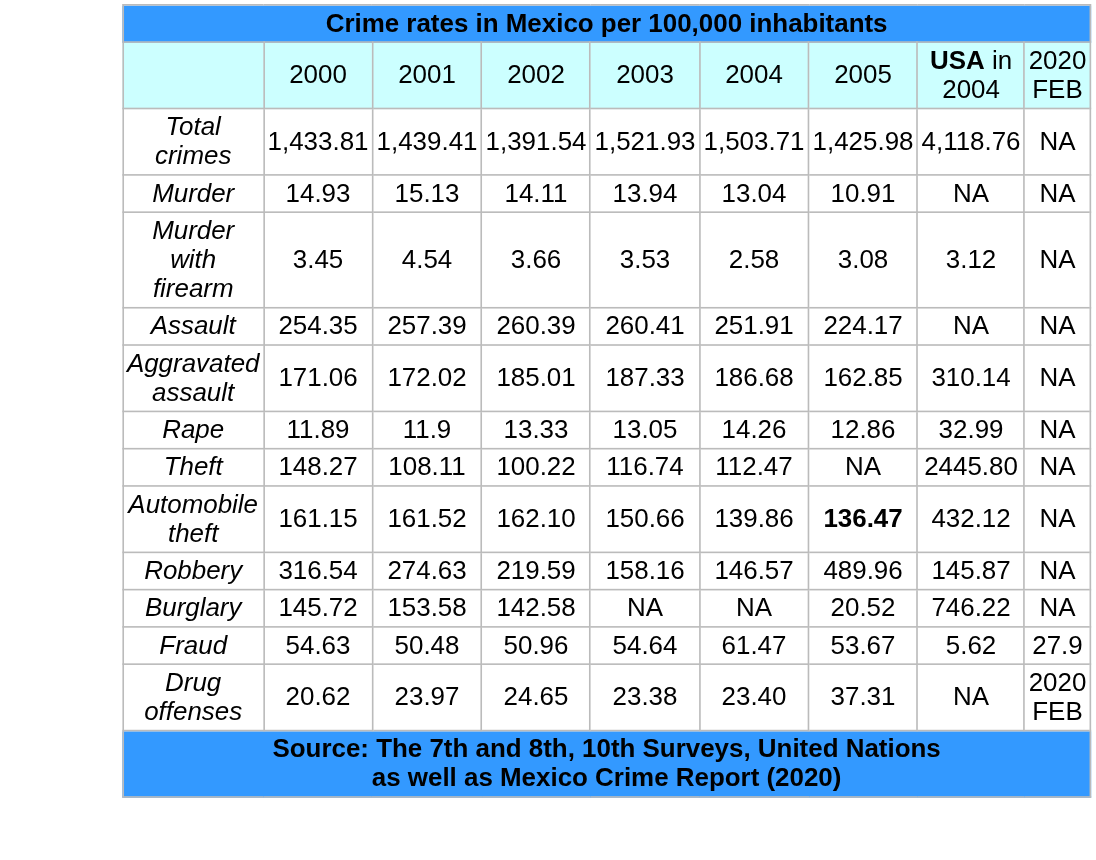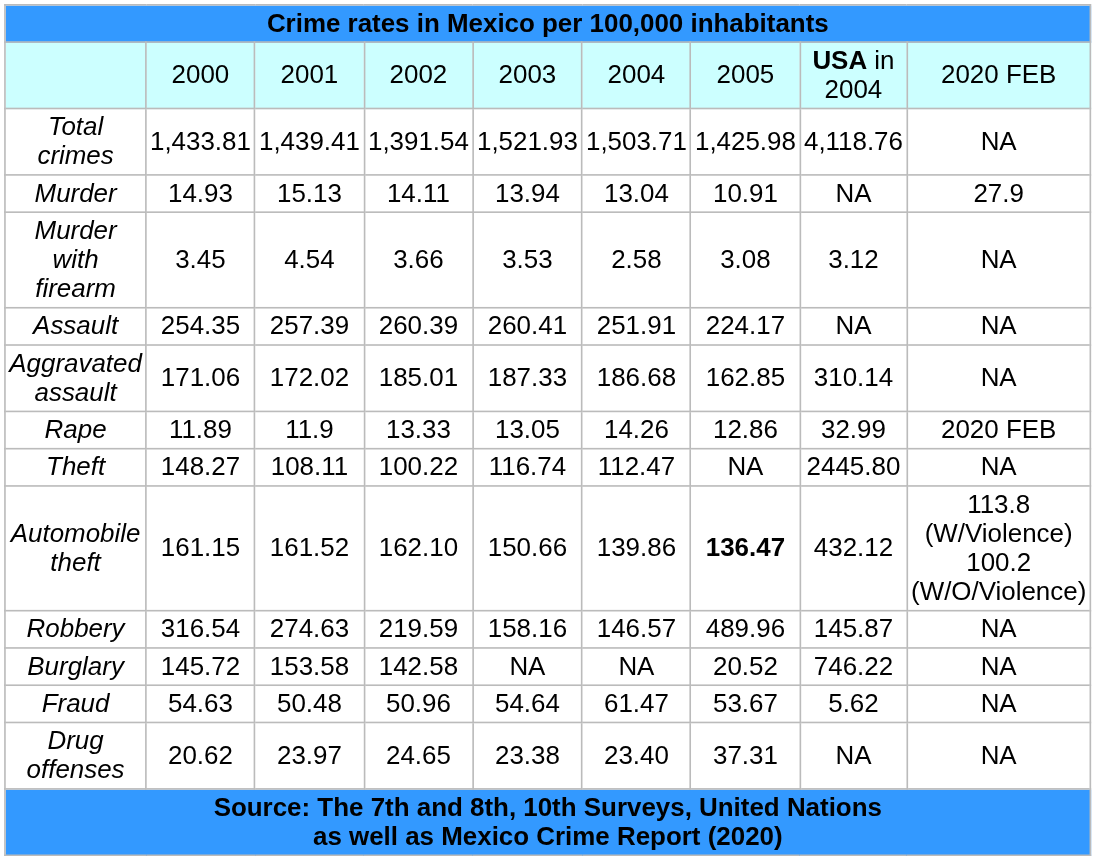Murder | column 9: NA -> 27.9
Rape | column 9: NA -> 2020 FEB
Automobile theft | column 9: NA -> 113.8 (W/Violence) 100.2 (W/O/Violence)
Fraud | column 9: 27.9 -> NA
Drug offenses | column 9: 2020 FEB -> NA
